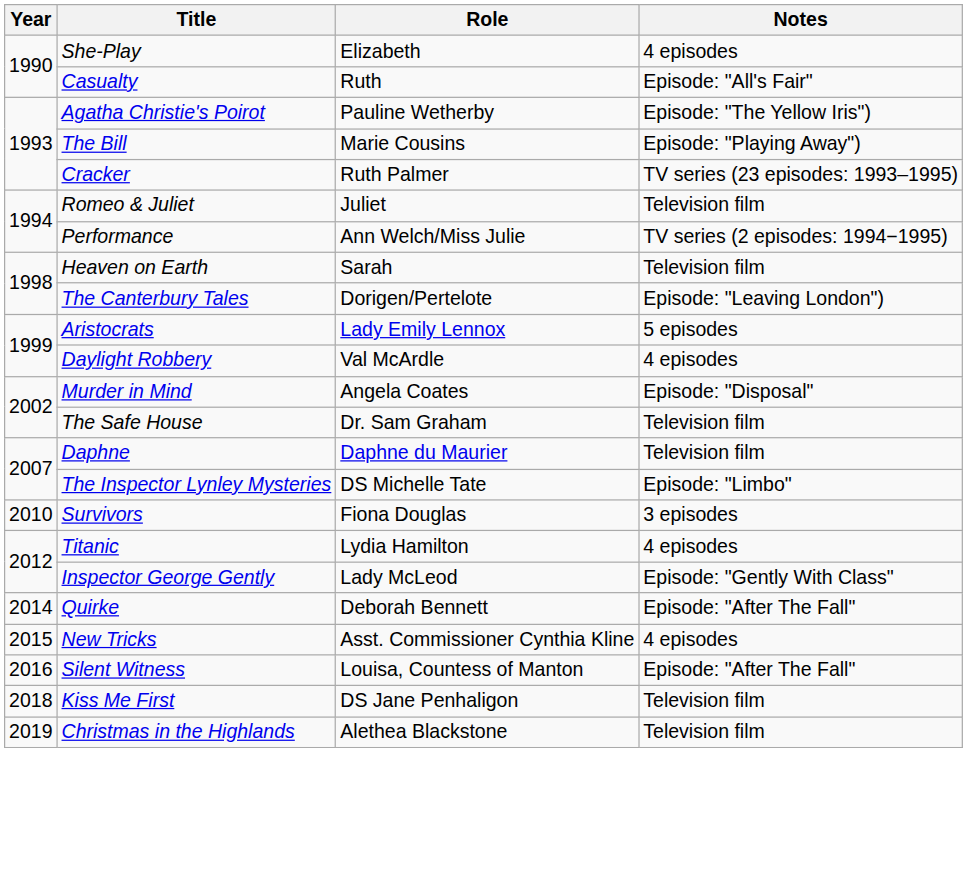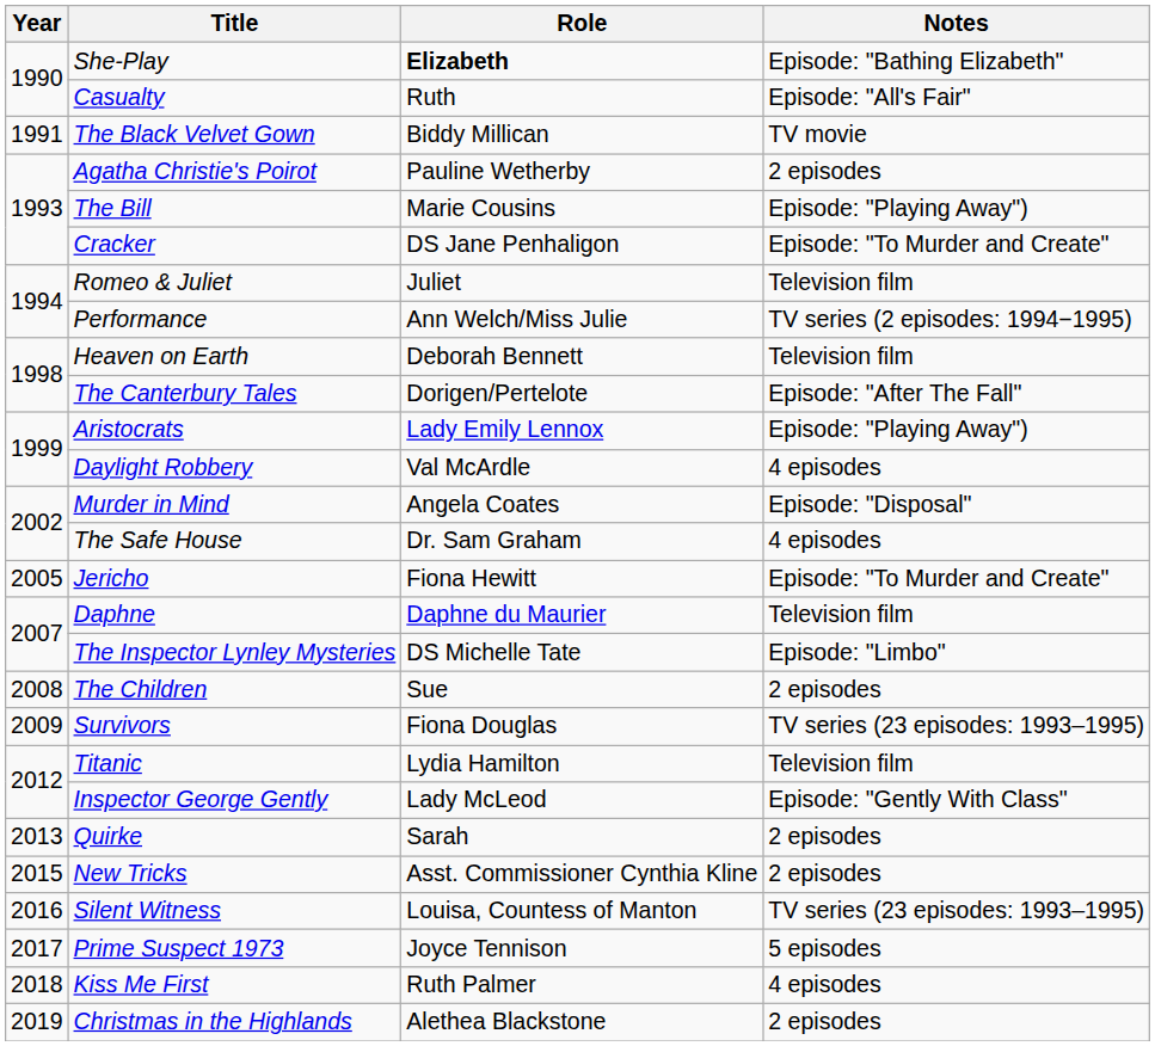She-Play | Role: normal -> bold
She-Play | Notes: 4 episodes -> Episode: "Bathing Elizabeth"
+ row: 1991 | The Black Velvet Gown | Biddy Millican | TV movie
Agatha Christie's Poirot | Notes: Episode: "The Yellow Iris") -> 2 episodes
Cracker | Role: Ruth Palmer -> DS Jane Penhaligon
Cracker | Notes: TV series (23 episodes: 1993–1995) -> Episode: "To Murder and Create"
Heaven on Earth | Role: Sarah -> Deborah Bennett
The Canterbury Tales | Notes: Episode: "Leaving London") -> Episode: "After The Fall"
Aristocrats | Notes: 5 episodes -> Episode: "Playing Away")
The Safe House | Notes: Television film -> 4 episodes
+ row: 2005 | Jericho | Fiona Hewitt | Episode: "To Murder and Create"
+ row: 2008 | The Children | Sue | 2 episodes
Survivors | Year: 2010 -> 2009
Survivors | Notes: 3 episodes -> TV series (23 episodes: 1993–1995)
Titanic | Notes: 4 episodes -> Television film
Quirke | Year: 2014 -> 2013
Quirke | Role: Deborah Bennett -> Sarah
Quirke | Notes: Episode: "After The Fall" -> 2 episodes
New Tricks | Notes: 4 episodes -> 2 episodes
Silent Witness | Notes: Episode: "After The Fall" -> TV series (23 episodes: 1993–1995)
+ row: 2017 | Prime Suspect 1973 | Joyce Tennison | 5 episodes
Kiss Me First | Role: DS Jane Penhaligon -> Ruth Palmer
Kiss Me First | Notes: Television film -> 4 episodes
Christmas in the Highlands | Notes: Television film -> 2 episodes
